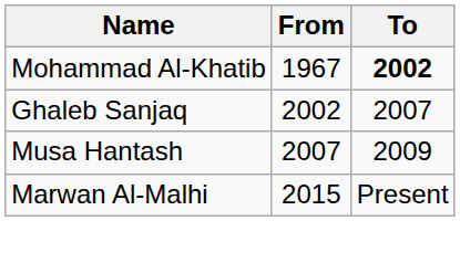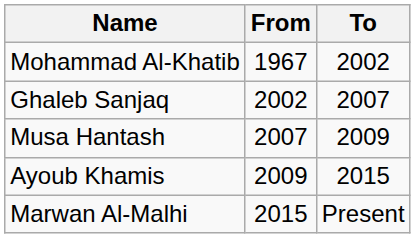Mohammad Al-Khatib | To: bold -> normal
+ row: Ayoub Khamis | 2009 | 2015
